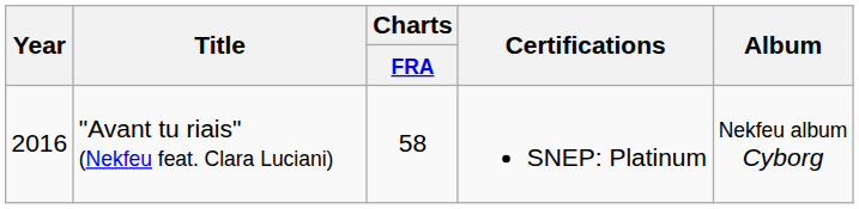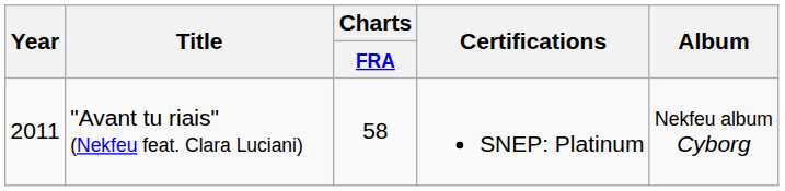"Avant tu riais" (Nekfeu feat. Clara Luciani) | Year: 2016 -> 2011
